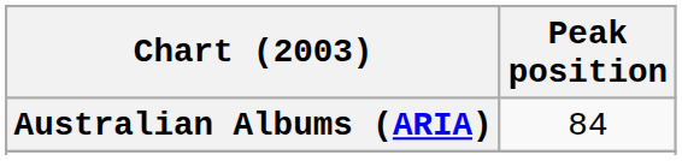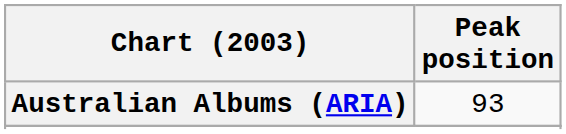Australian Albums (ARIA) | Peak position: 84 -> 93
